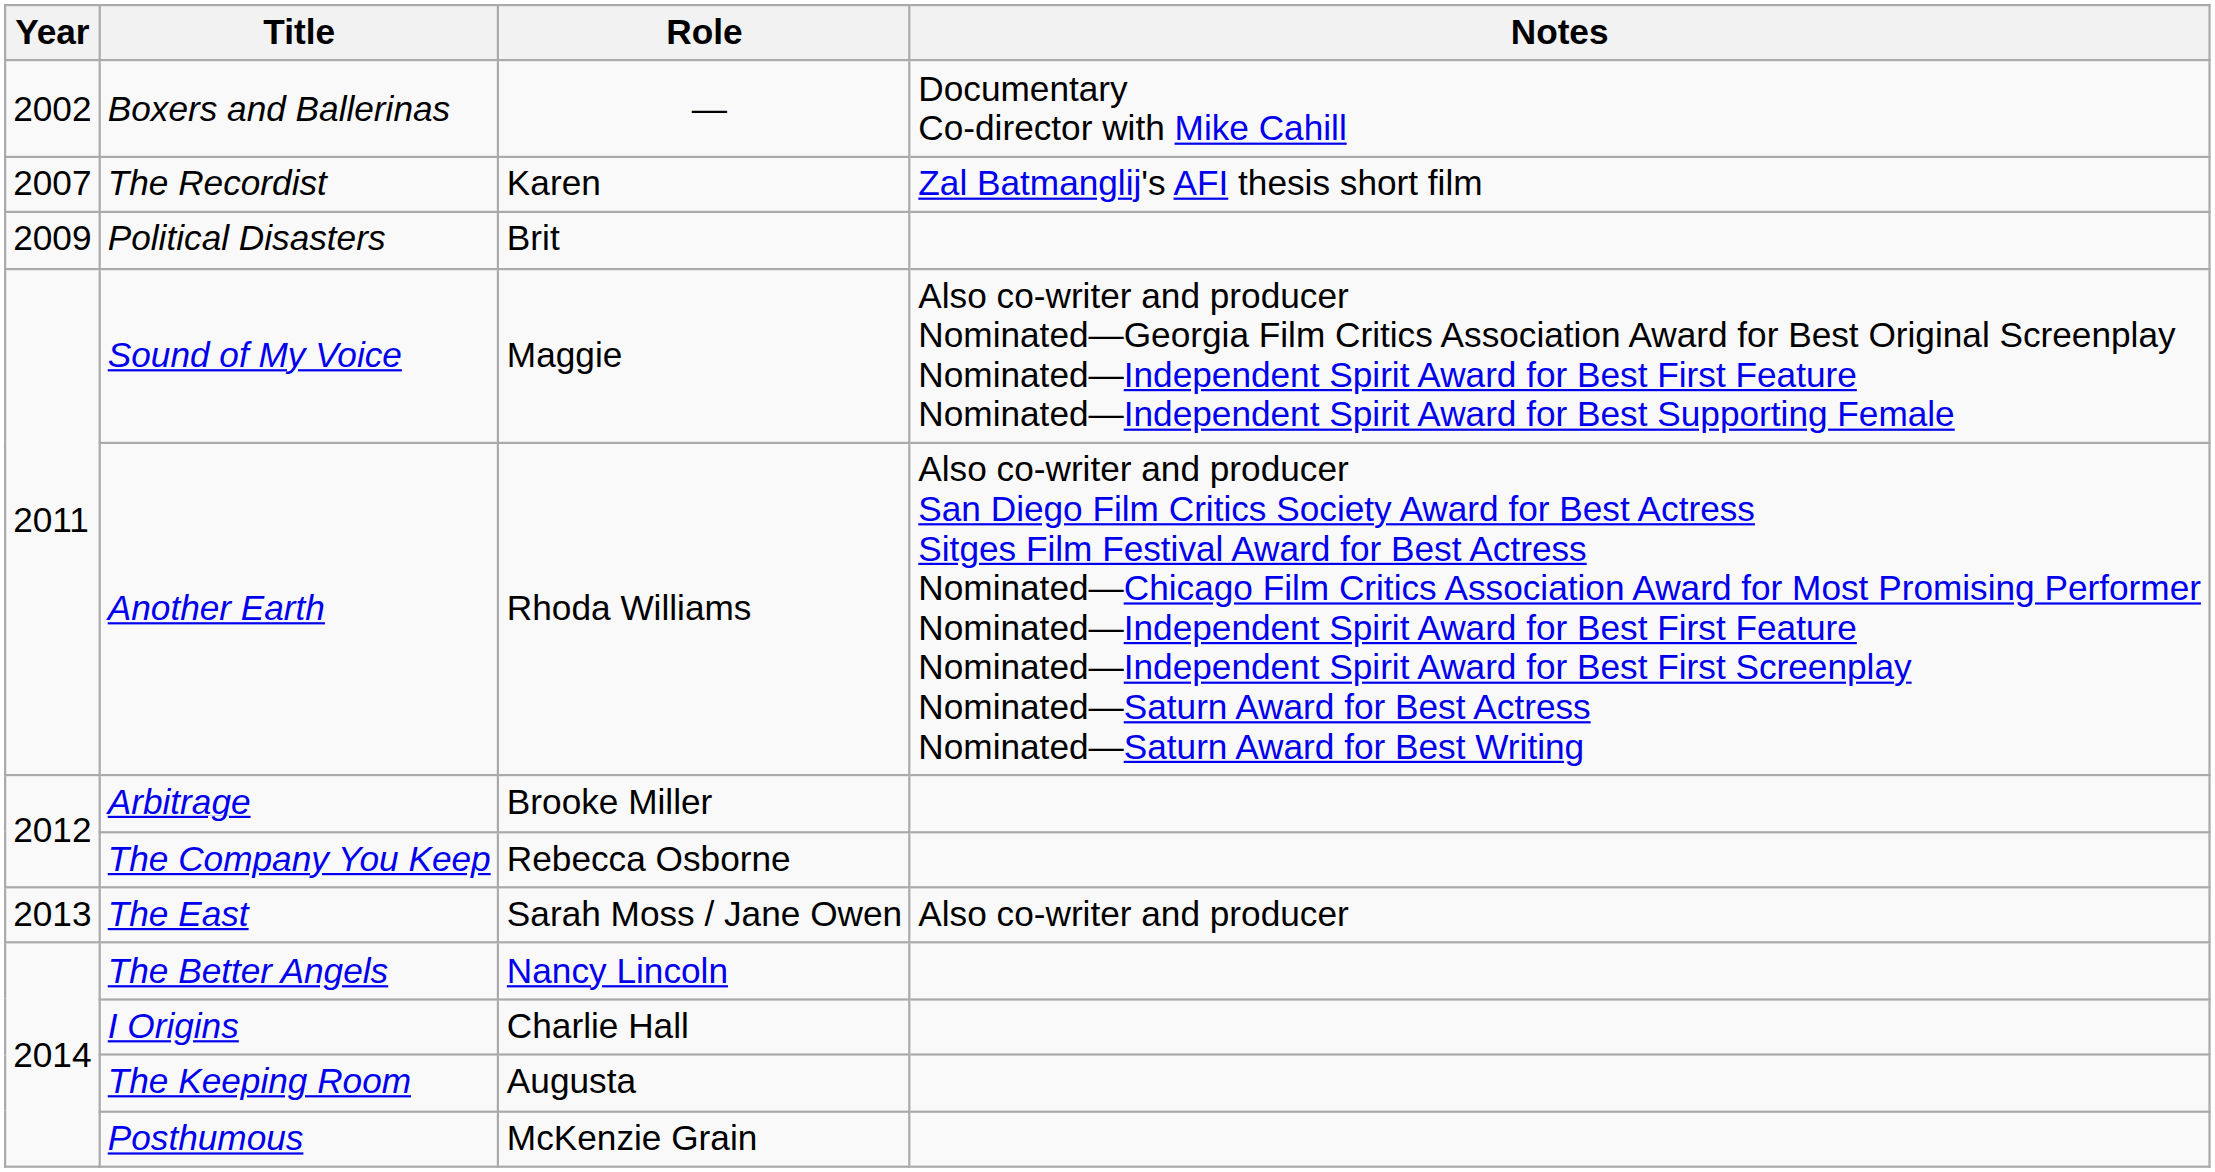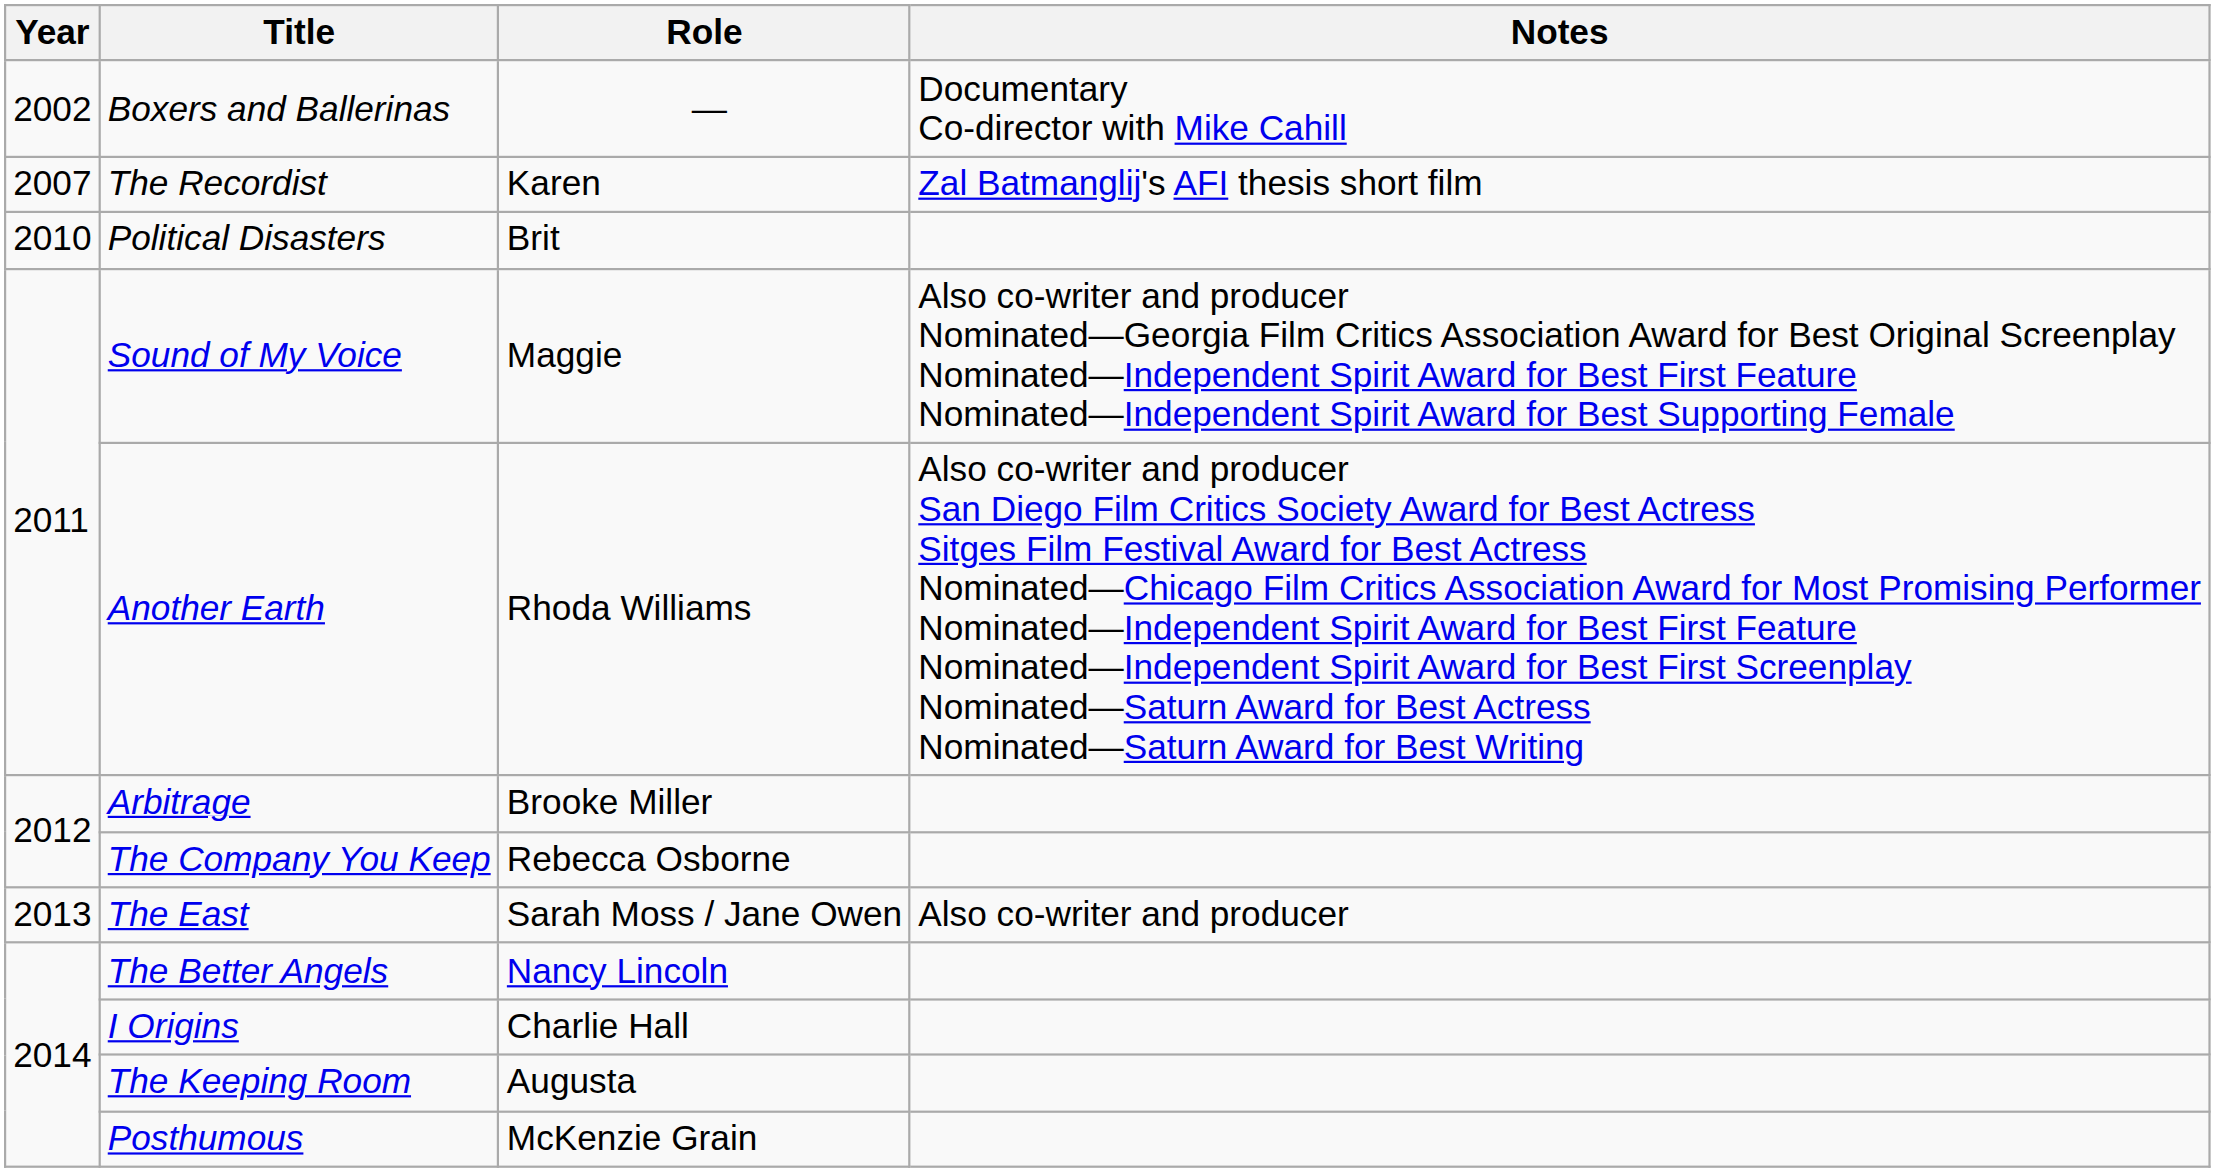Political Disasters | Year: 2009 -> 2010
